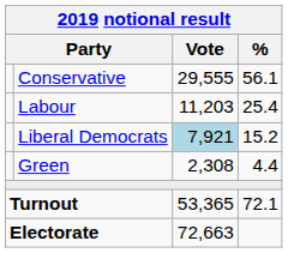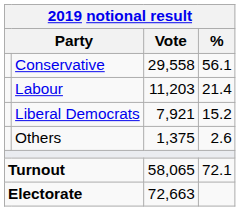Conservative | Vote: 29,555 -> 29,558
Labour | %: 25.4 -> 21.4
Liberal Democrats | Vote: lightblue background -> no background
- row: Green | 2,308 | 4.4
+ row: Others | 1,375 | 2.6
Turnout | Vote: 53,365 -> 58,065
